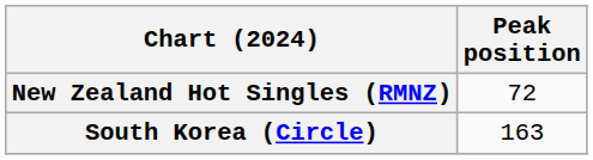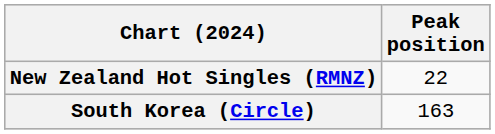New Zealand Hot Singles (RMNZ) | Peak position: 72 -> 22
